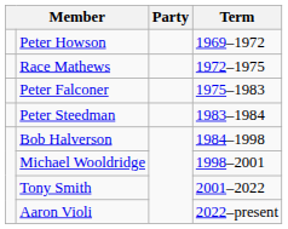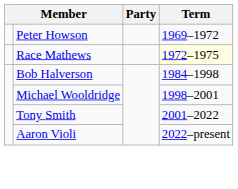Race Mathews | Term: no background -> lightyellow background
- row: Peter Falconer | 1975–1983
- row: Peter Steedman | 1983–1984
